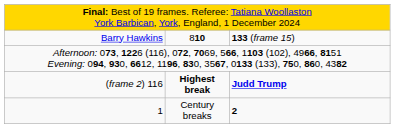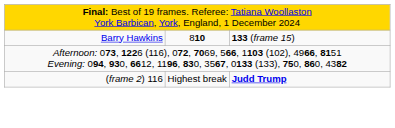(frame 2) 116 | column 2: bold -> normal
- row: 1 | Century breaks | 2
